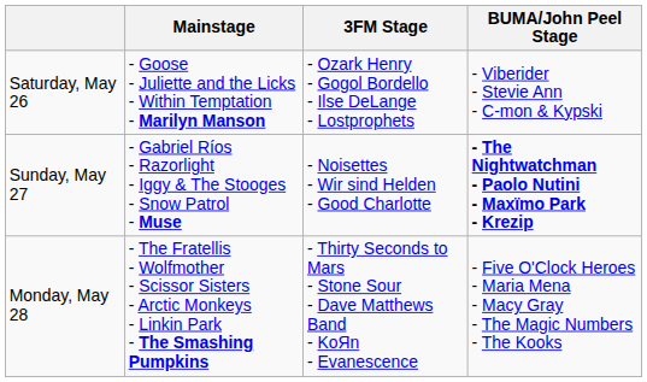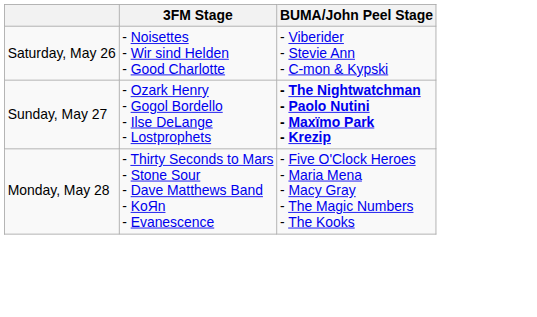- column: Mainstage | - Goose - Juliette and the Licks - Within Temptation - Marilyn Manson | - Gabriel Ríos - Razorlight - Iggy & The Stooges - Snow Patrol - Muse | - The Fratellis - Wolfmother - Scissor Sisters - Arctic Monkeys - Linkin Park - The Smashing Pumpkins
Saturday, May 26 | 3FM Stage: - Ozark Henry - Gogol Bordello - Ilse DeLange - Lostprophets -> - Noisettes - Wir sind Helden - Good Charlotte
Sunday, May 27 | 3FM Stage: - Noisettes - Wir sind Helden - Good Charlotte -> - Ozark Henry - Gogol Bordello - Ilse DeLange - Lostprophets
